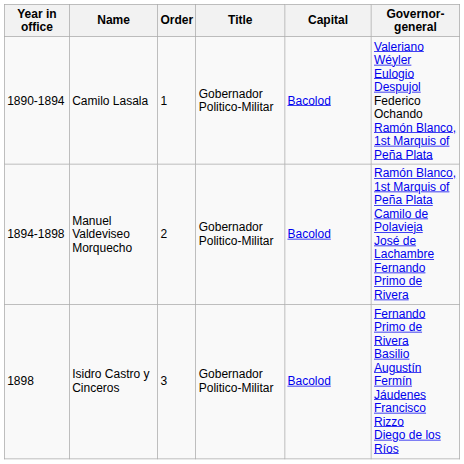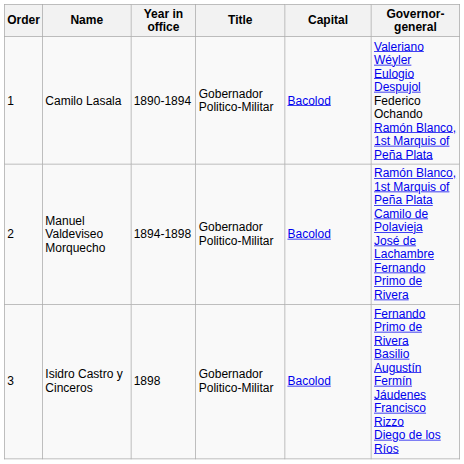columns swapped: Order <-> Year in office
